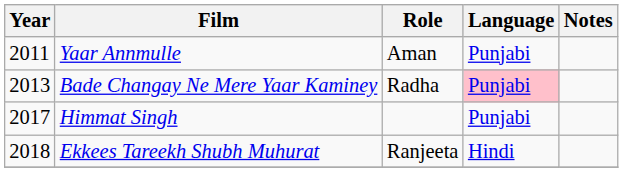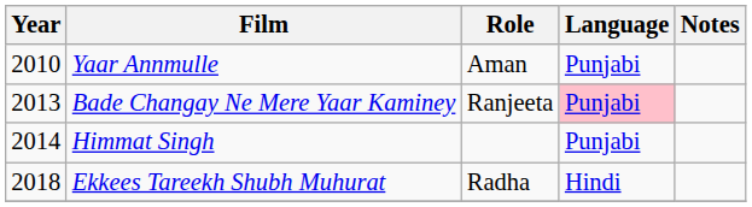Yaar Annmulle | Year: 2011 -> 2010
Bade Changay Ne Mere Yaar Kaminey | Role: Radha -> Ranjeeta
Himmat Singh | Year: 2017 -> 2014
Ekkees Tareekh Shubh Muhurat | Role: Ranjeeta -> Radha
